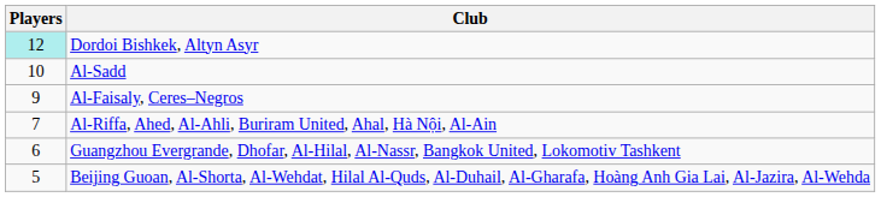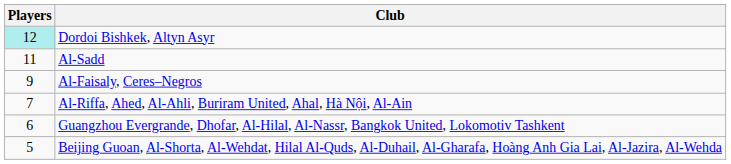Al-Sadd | Players: 10 -> 11
